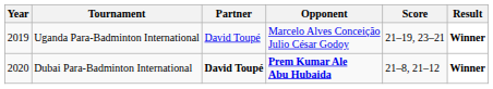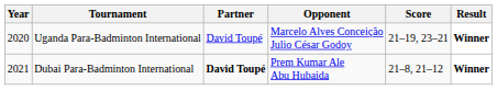Uganda Para-Badminton International | Year: 2019 -> 2020
Dubai Para-Badminton International | Year: 2020 -> 2021
Dubai Para-Badminton International | Opponent: bold -> normal
